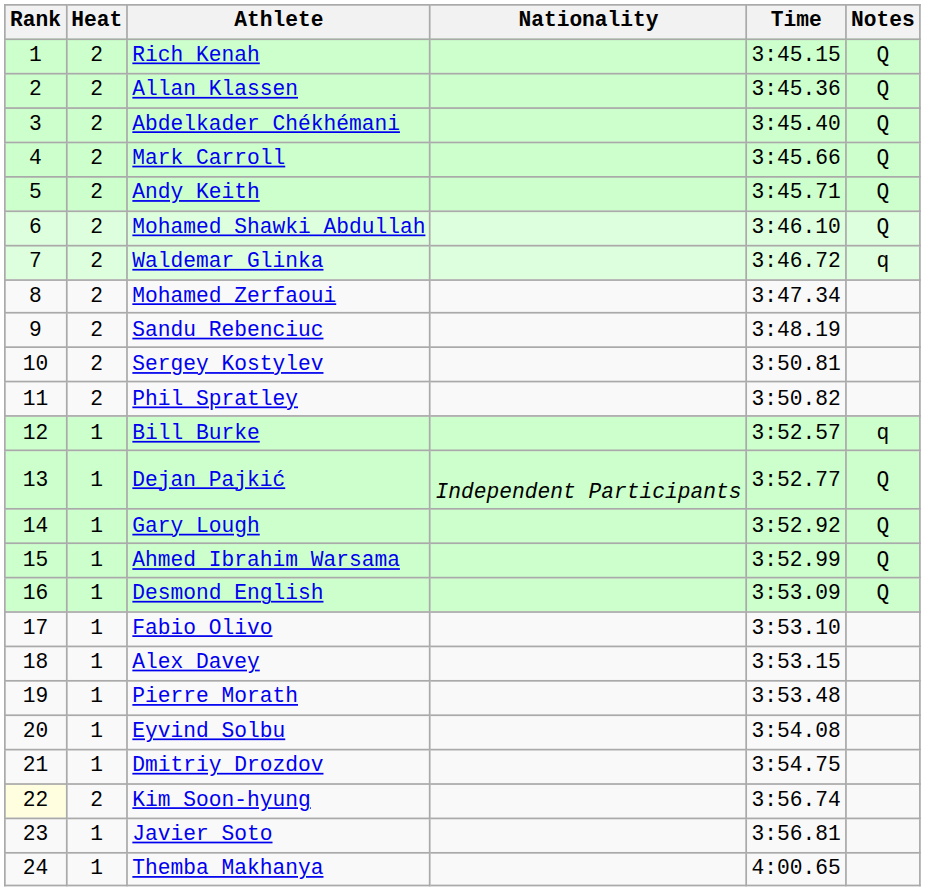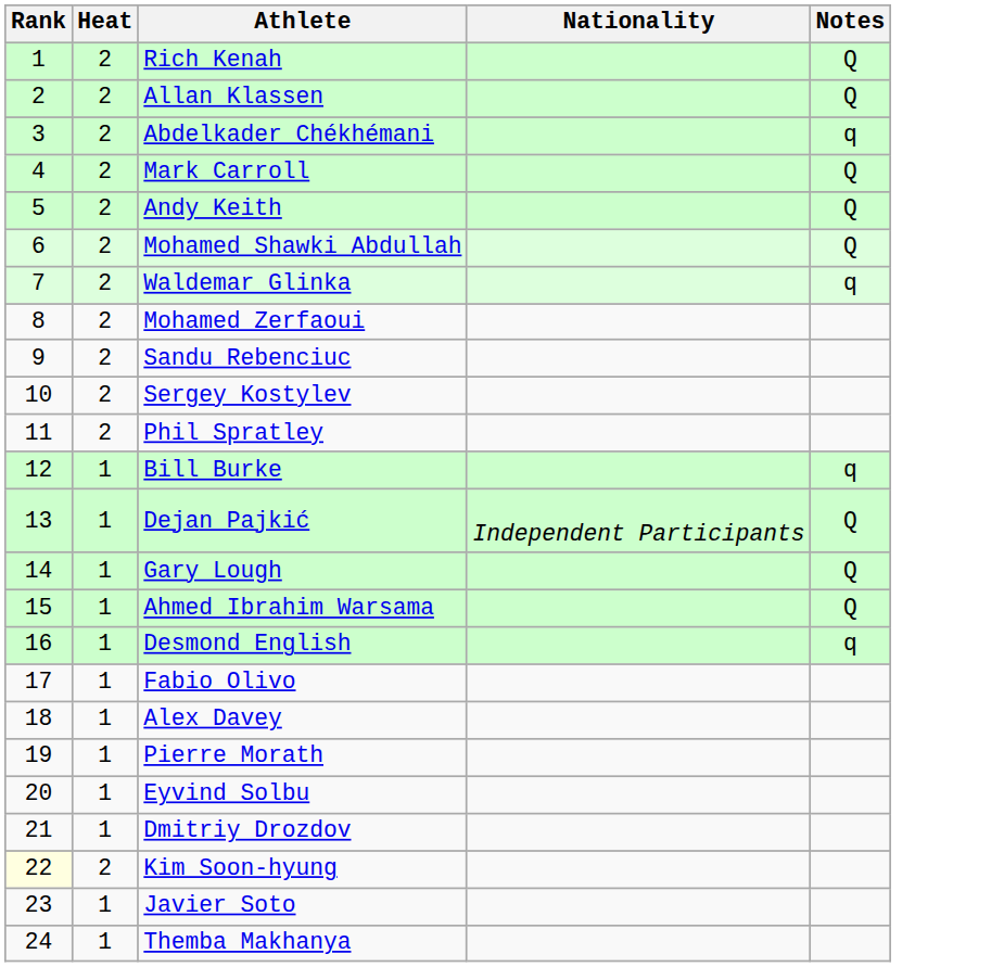- column: Time | 3:45.15 | 3:45.36 | 3:45.40 | 3:45.66 | 3:45.71 | 3:46.10 | 3:46.72 | 3:47.34 | 3:48.19 | 3:50.81 | 3:50.82 | 3:52.57 | 3:52.77 | 3:52.92 | 3:52.99 | 3:53.09 | 3:53.10 | 3:53.15 | 3:53.48 | 3:54.08 | 3:54.75 | 3:56.74 | 3:56.81 | 4:00.65
Abdelkader Chékhémani | Notes: Q -> q
Desmond English | Notes: Q -> q
